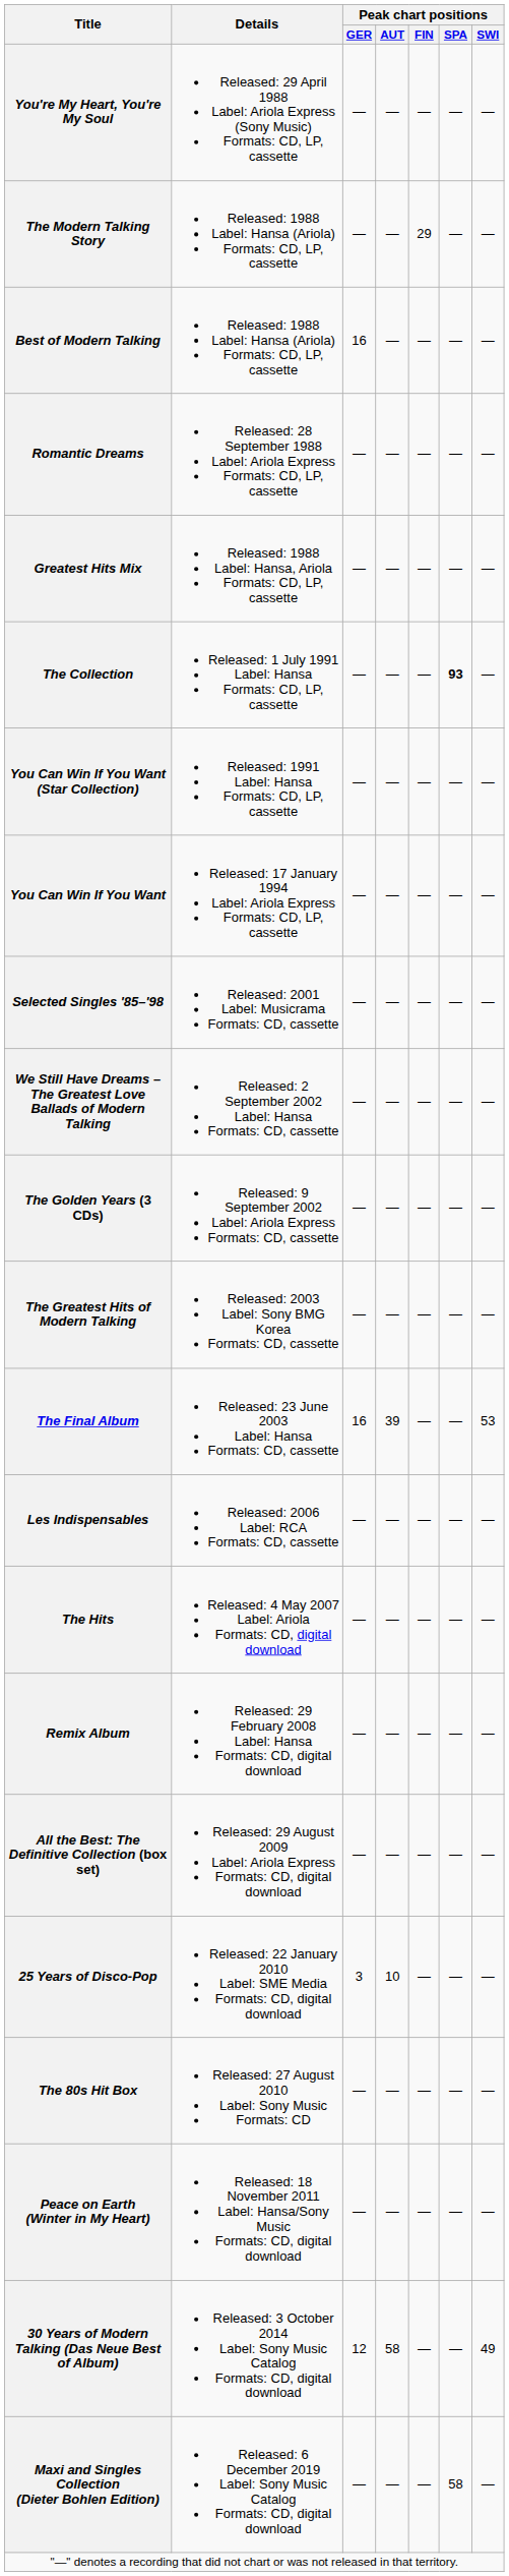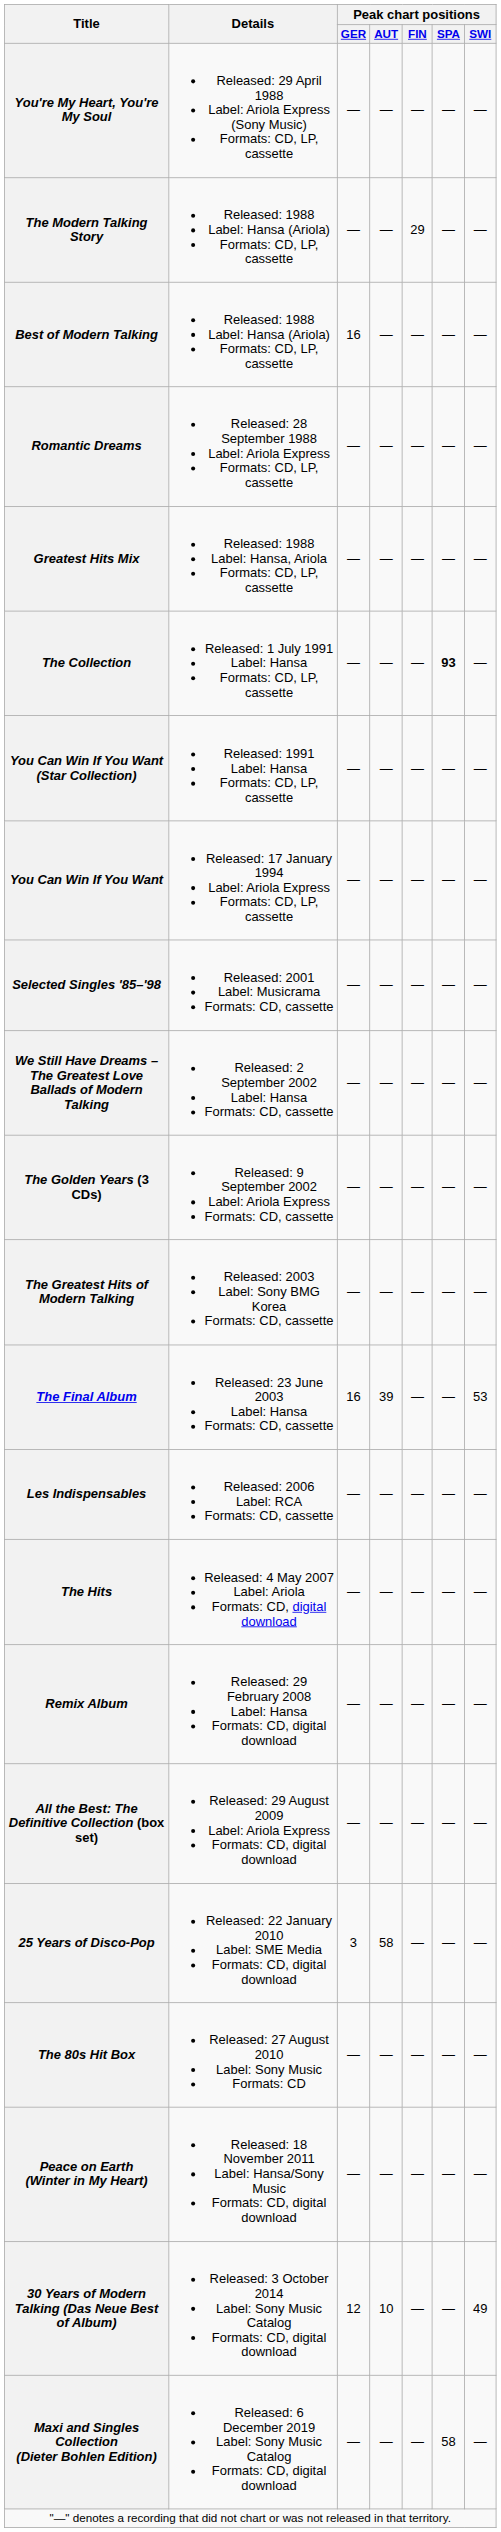25 Years of Disco-Pop | Peak chart positions / AUT: 10 -> 58
30 Years of Modern Talking (Das Neue Best of Album) | Peak chart positions / AUT: 58 -> 10
